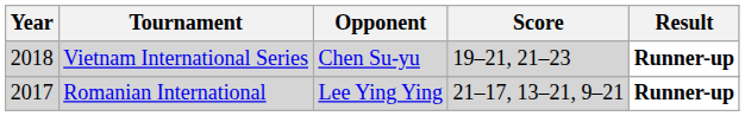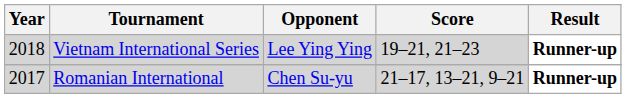Vietnam International Series | Opponent: Chen Su-yu -> Lee Ying Ying
Romanian International | Opponent: Lee Ying Ying -> Chen Su-yu
